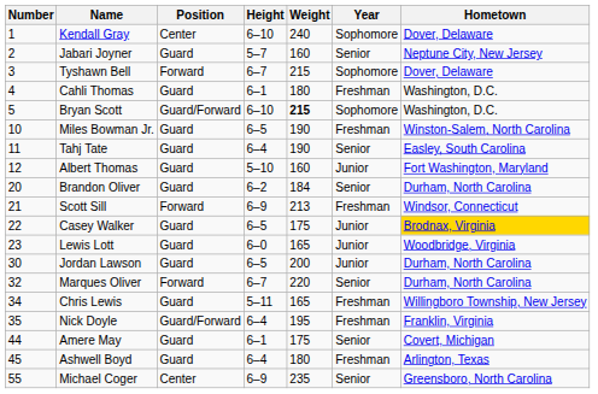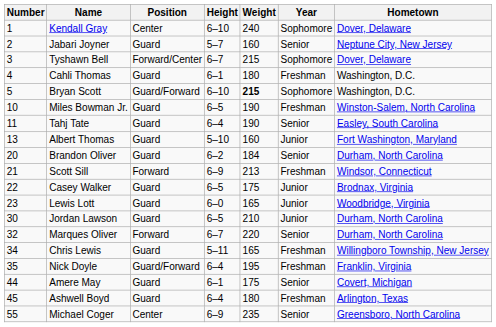Tyshawn Bell | Position: Forward -> Forward/Center
Albert Thomas | Number: 12 -> 13
Casey Walker | Hometown: gold background -> no background
Jordan Lawson | Weight: 200 -> 210
